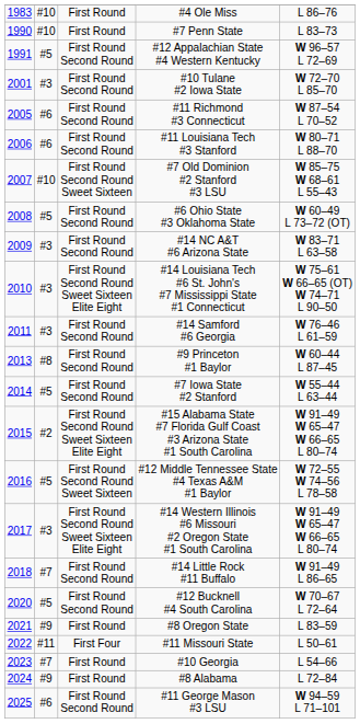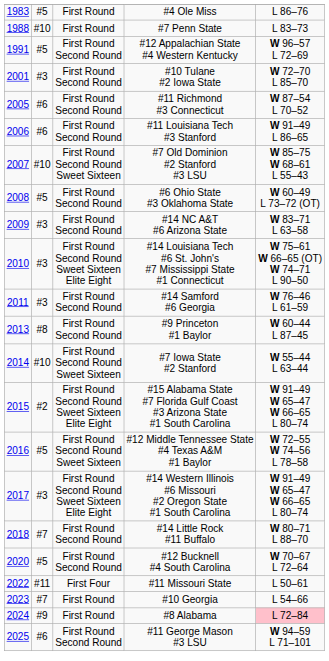#4 Ole Miss | column 2: #10 -> #5
#7 Penn State | column 1: 1990 -> 1988
#11 Louisiana Tech #3 Stanford | column 5: W 80–71 L 88–70 -> W 91–49 L 86–65
#7 Iowa State #2 Stanford | column 2: #5 -> #10
#7 Iowa State #2 Stanford | column 3: First Round Second Round -> First Round Second Round Sweet Sixteen
#14 Little Rock #11 Buffalo | column 5: W 91–49 L 86–65 -> W 80–71 L 88–70
- row: 2021 | #9 | First Round | #8 Oregon State | L 83–59
#8 Alabama | column 5: no background -> pink background
